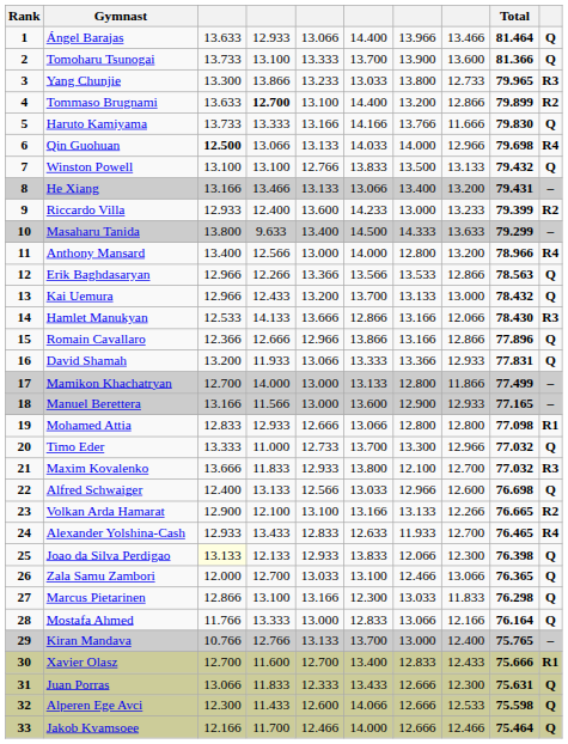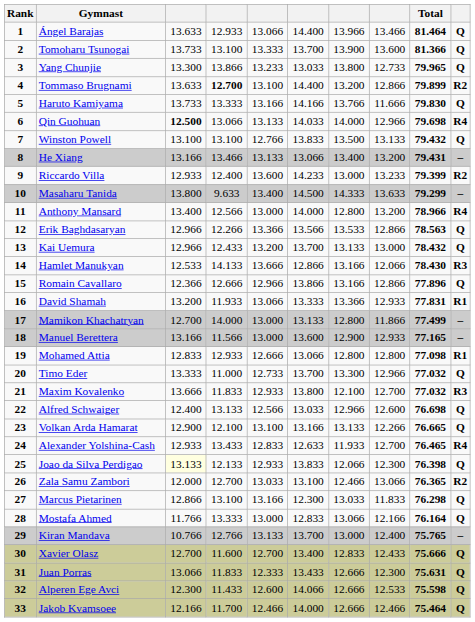Yang Chunjie | column 10: R3 -> Q
David Shamah | column 10: Q -> R1
Volkan Arda Hamarat | column 10: R2 -> Q
Zala Samu Zambori | column 10: Q -> R2
Xavier Olasz | column 10: R1 -> Q
